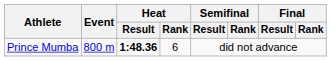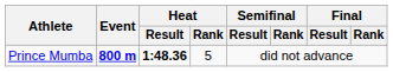Prince Mumba | Event: normal -> bold
Prince Mumba | Heat / Rank: 6 -> 5
